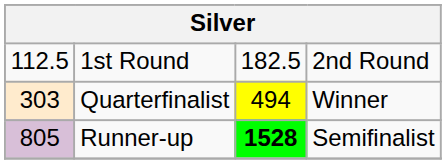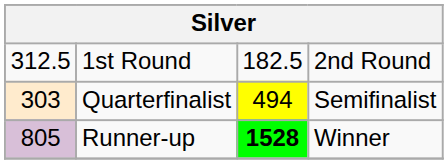1st Round | column 1: 112.5 -> 312.5
Quarterfinalist | column 4: Winner -> Semifinalist
Runner-up | column 4: Semifinalist -> Winner
